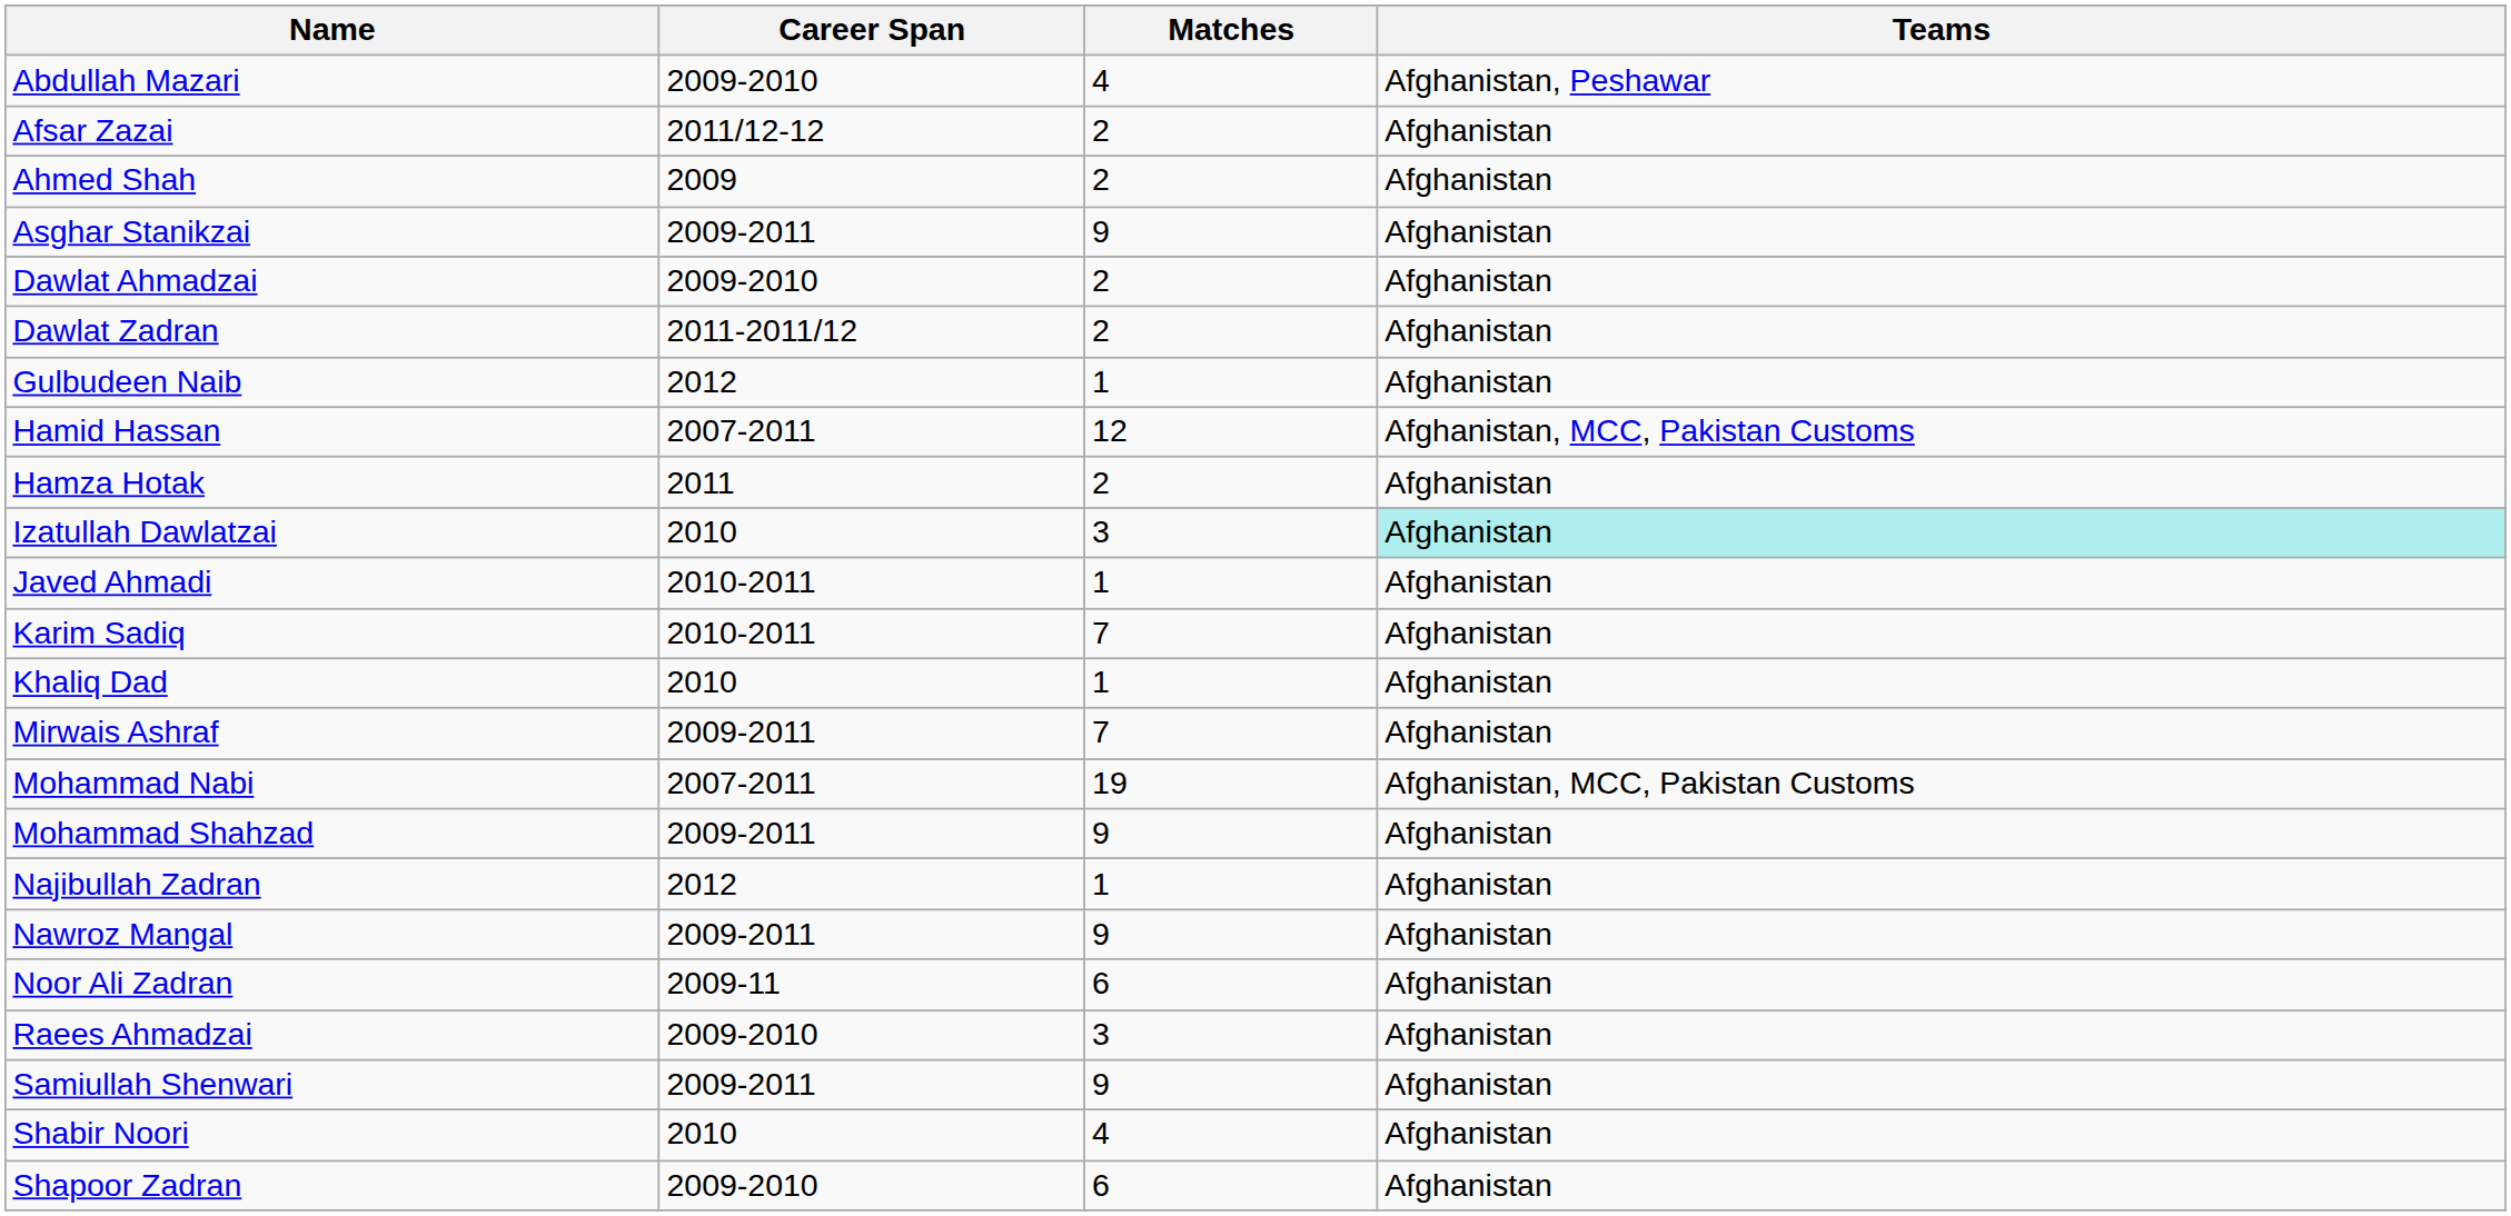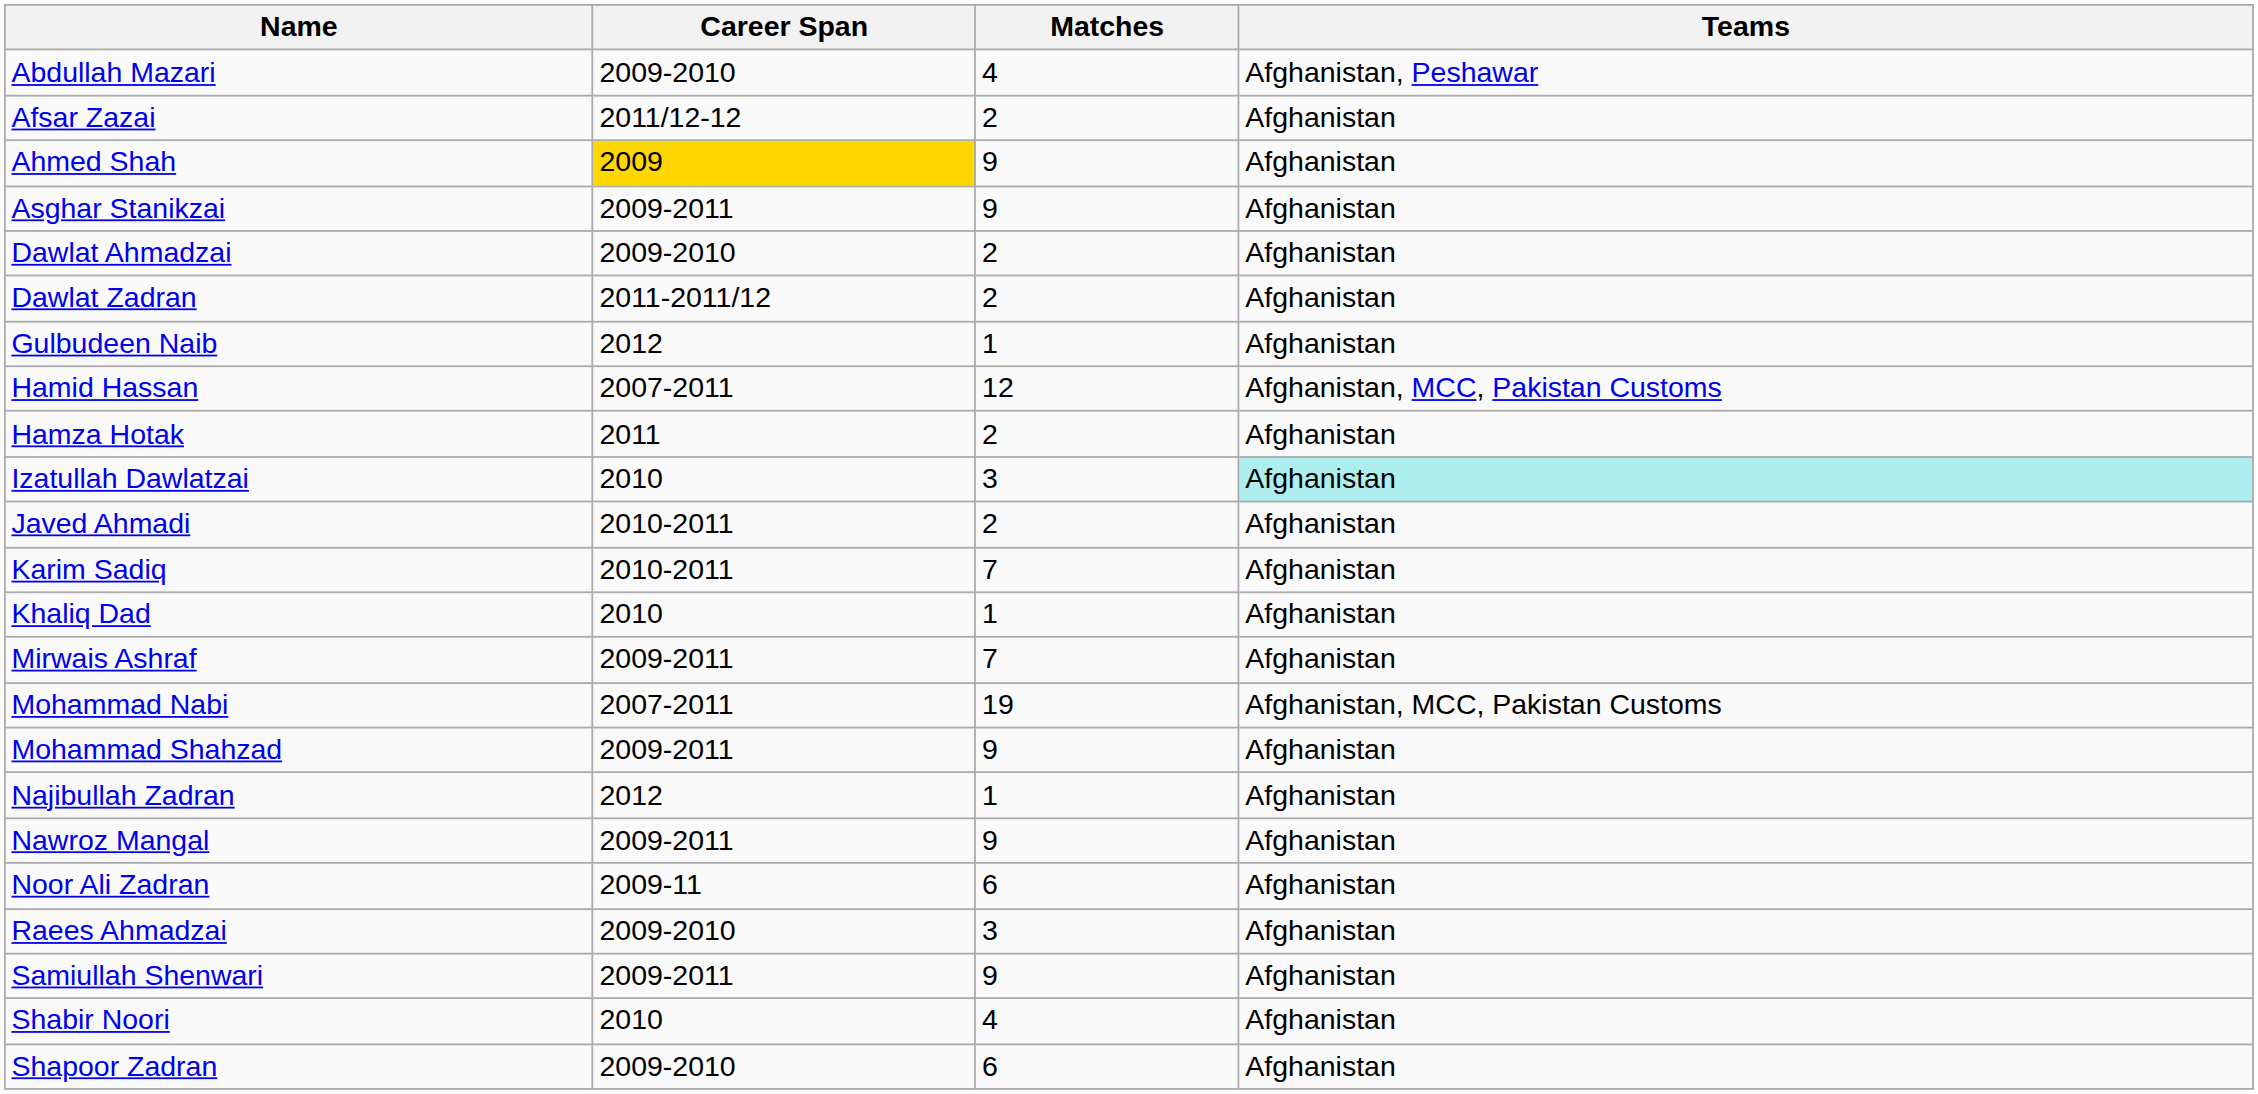Ahmed Shah | Career Span: no background -> gold background
Ahmed Shah | Matches: 2 -> 9
Javed Ahmadi | Matches: 1 -> 2
